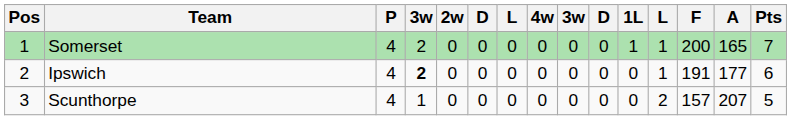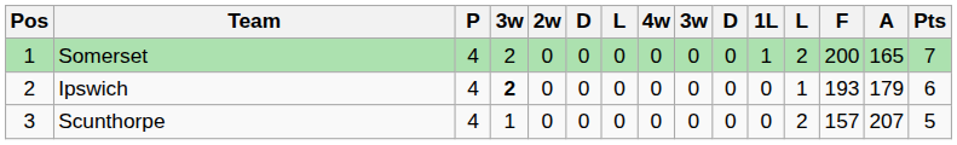Somerset | column 12: 1 -> 2
Ipswich | F: 191 -> 193
Ipswich | A: 177 -> 179
